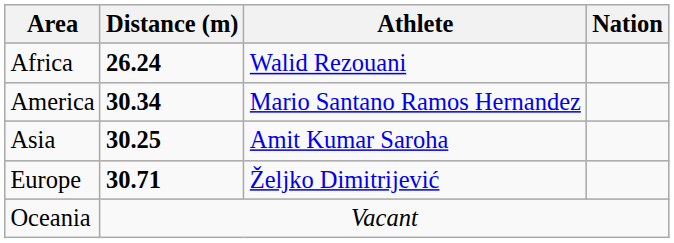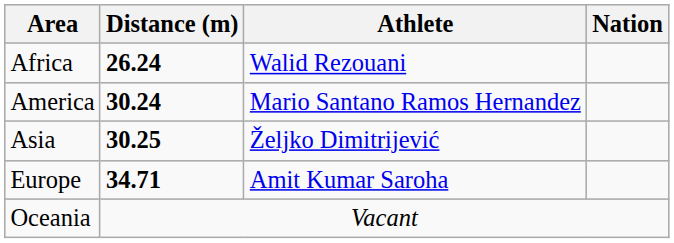America | Distance (m): 30.34 -> 30.24
Asia | Athlete: Amit Kumar Saroha -> Željko Dimitrijević
Europe | Distance (m): 30.71 -> 34.71
Europe | Athlete: Željko Dimitrijević -> Amit Kumar Saroha
